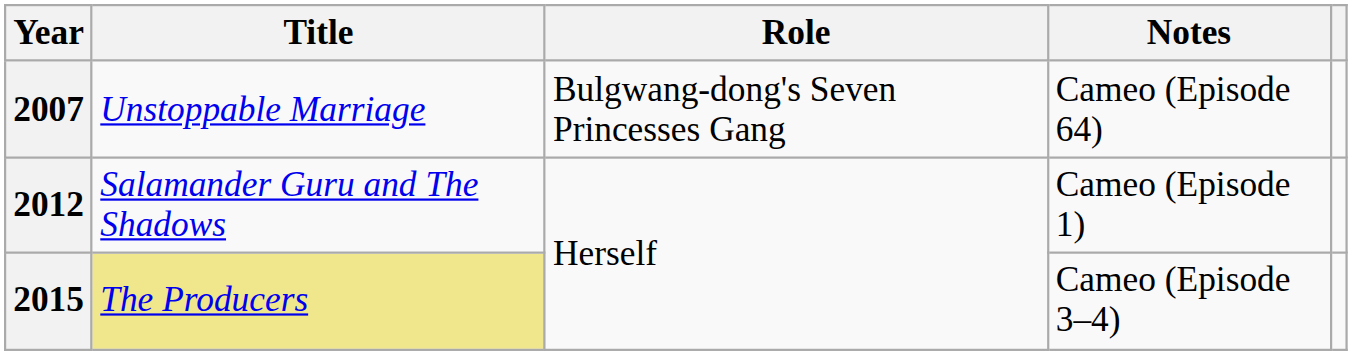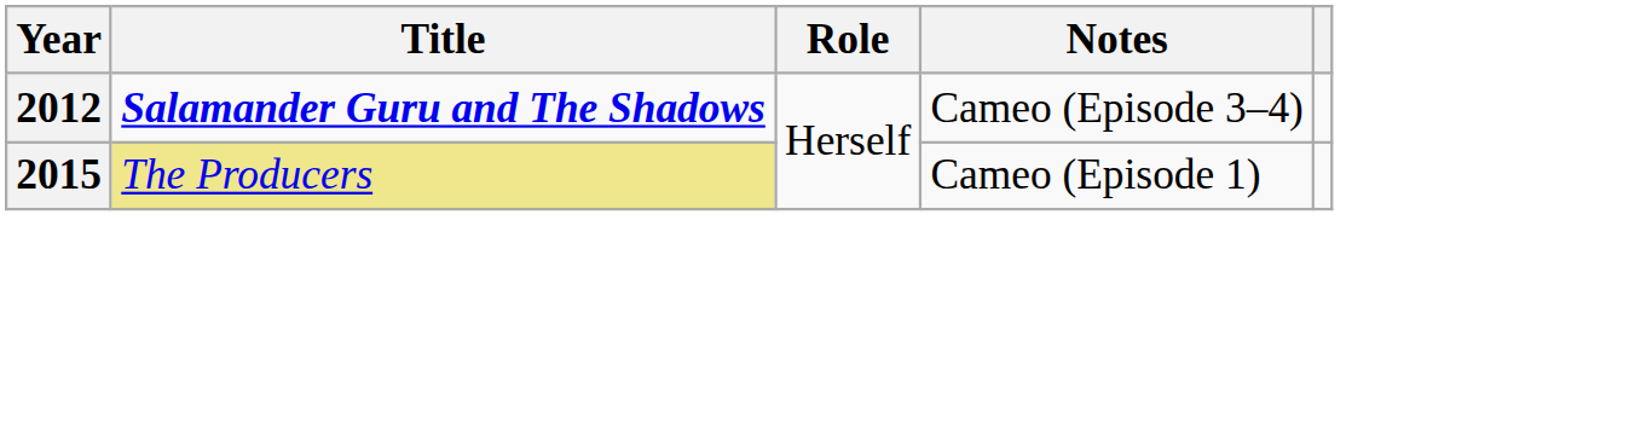- row: 2007 | Unstoppable Marriage | Bulgwang-dong's Seven Princesses Gang | Cameo (Episode 64)
2012 | Title: normal -> bold
2012 | Notes: Cameo (Episode 1) -> Cameo (Episode 3–4)
2015 | Notes: Cameo (Episode 3–4) -> Cameo (Episode 1)
